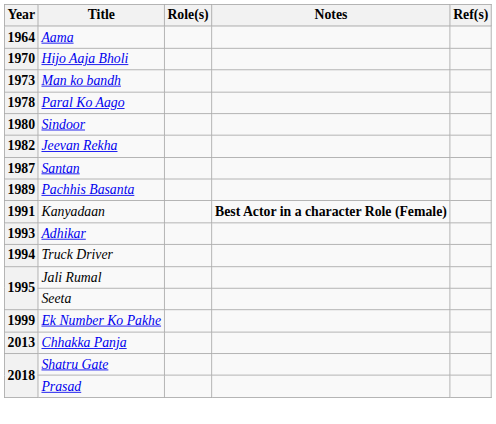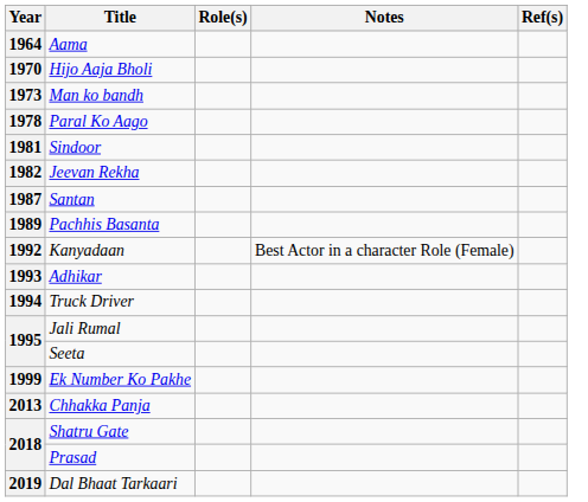Sindoor | Year: 1980 -> 1981
Kanyadaan | Year: 1991 -> 1992
Kanyadaan | Notes: bold -> normal
+ row: 2019 | Dal Bhaat Tarkaari
